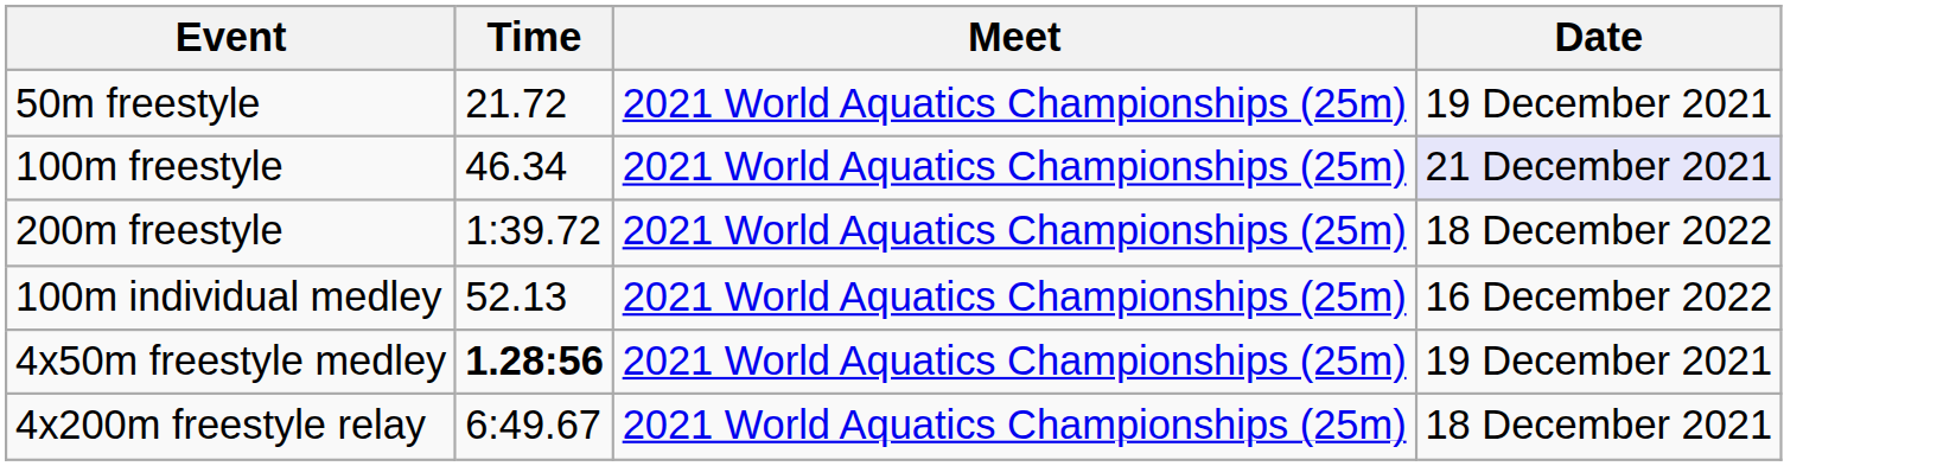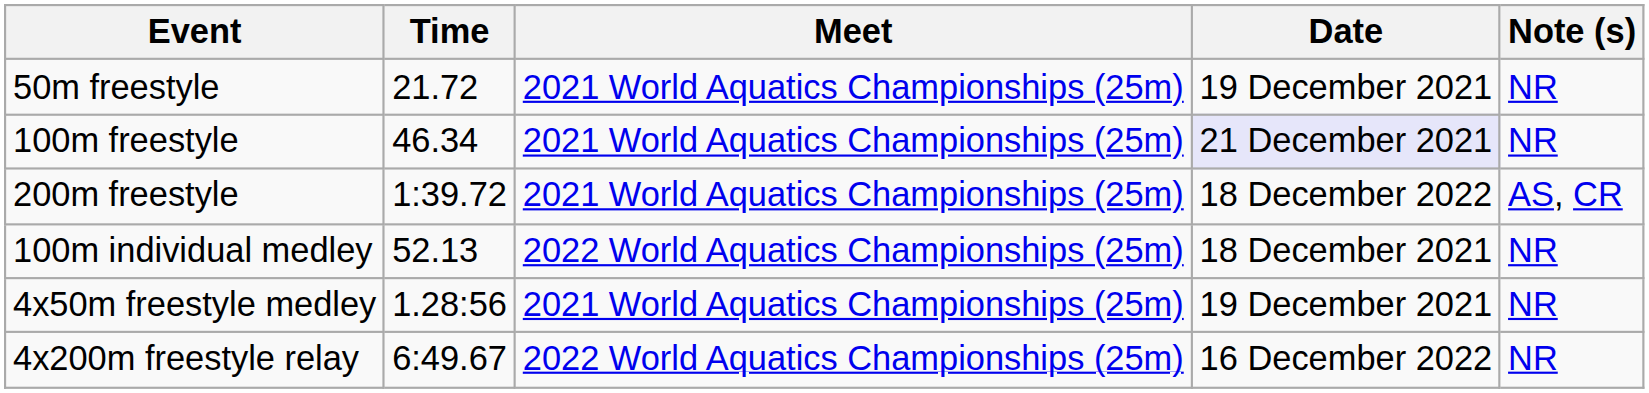+ column: Note (s) | NR | NR | AS, CR | NR | NR | NR
100m individual medley | Meet: 2021 World Aquatics Championships (25m) -> 2022 World Aquatics Championships (25m)
100m individual medley | Date: 16 December 2022 -> 18 December 2021
4x50m freestyle medley | Time: bold -> normal
4x200m freestyle relay | Meet: 2021 World Aquatics Championships (25m) -> 2022 World Aquatics Championships (25m)
4x200m freestyle relay | Date: 18 December 2021 -> 16 December 2022
